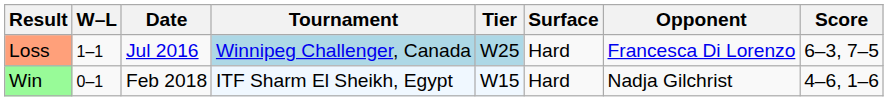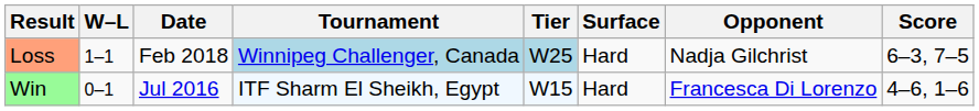Loss | Date: Jul 2016 -> Feb 2018
Loss | Opponent: Francesca Di Lorenzo -> Nadja Gilchrist
Win | Date: Feb 2018 -> Jul 2016
Win | Opponent: Nadja Gilchrist -> Francesca Di Lorenzo
